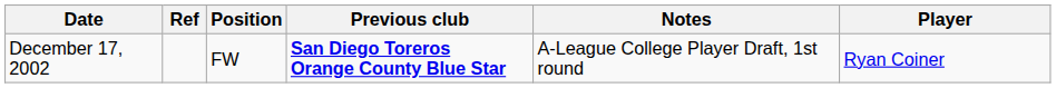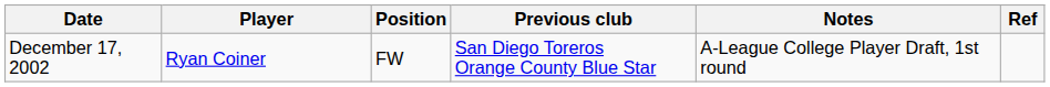columns swapped: Player <-> Ref
December 17, 2002 | Previous club: bold -> normal
